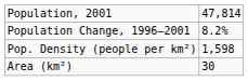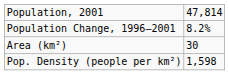rows swapped: Area (km²) <-> Pop. Density (people per km²)
